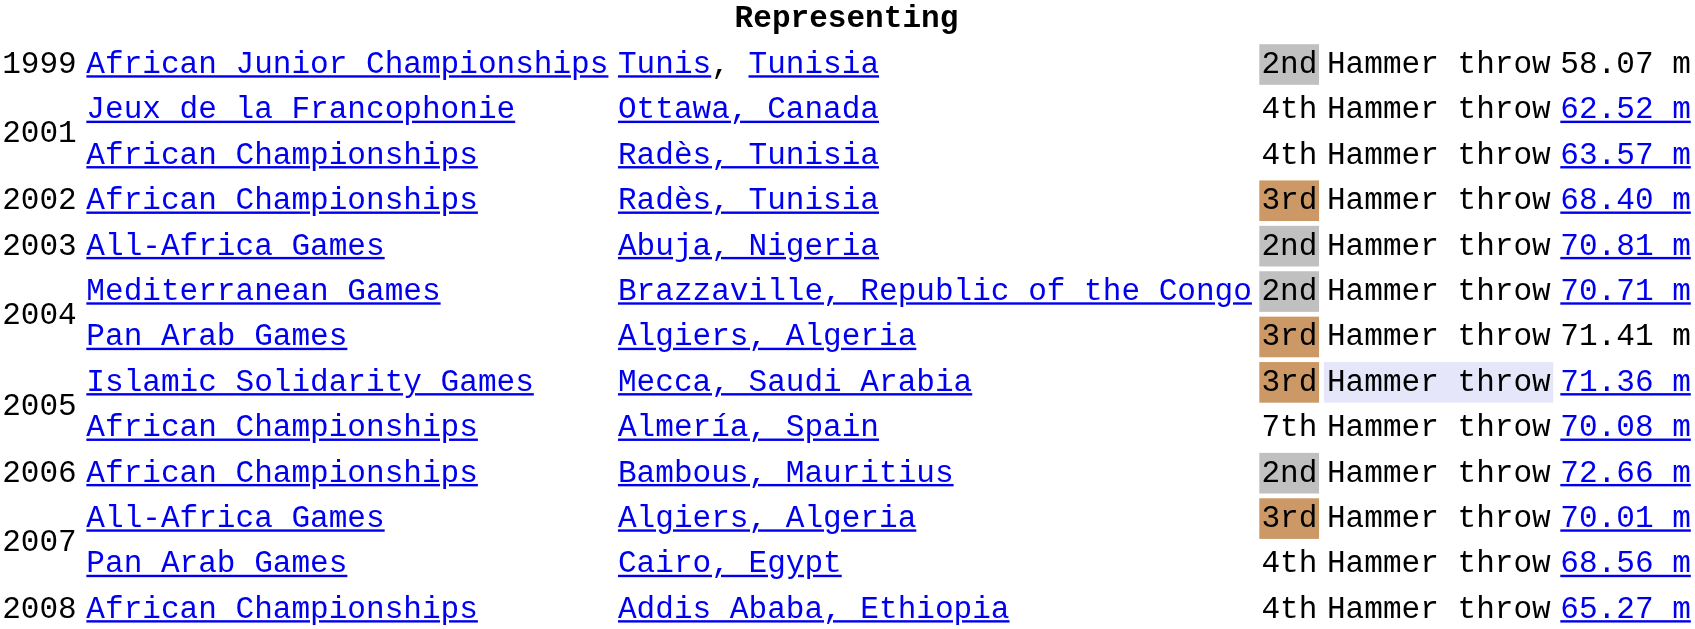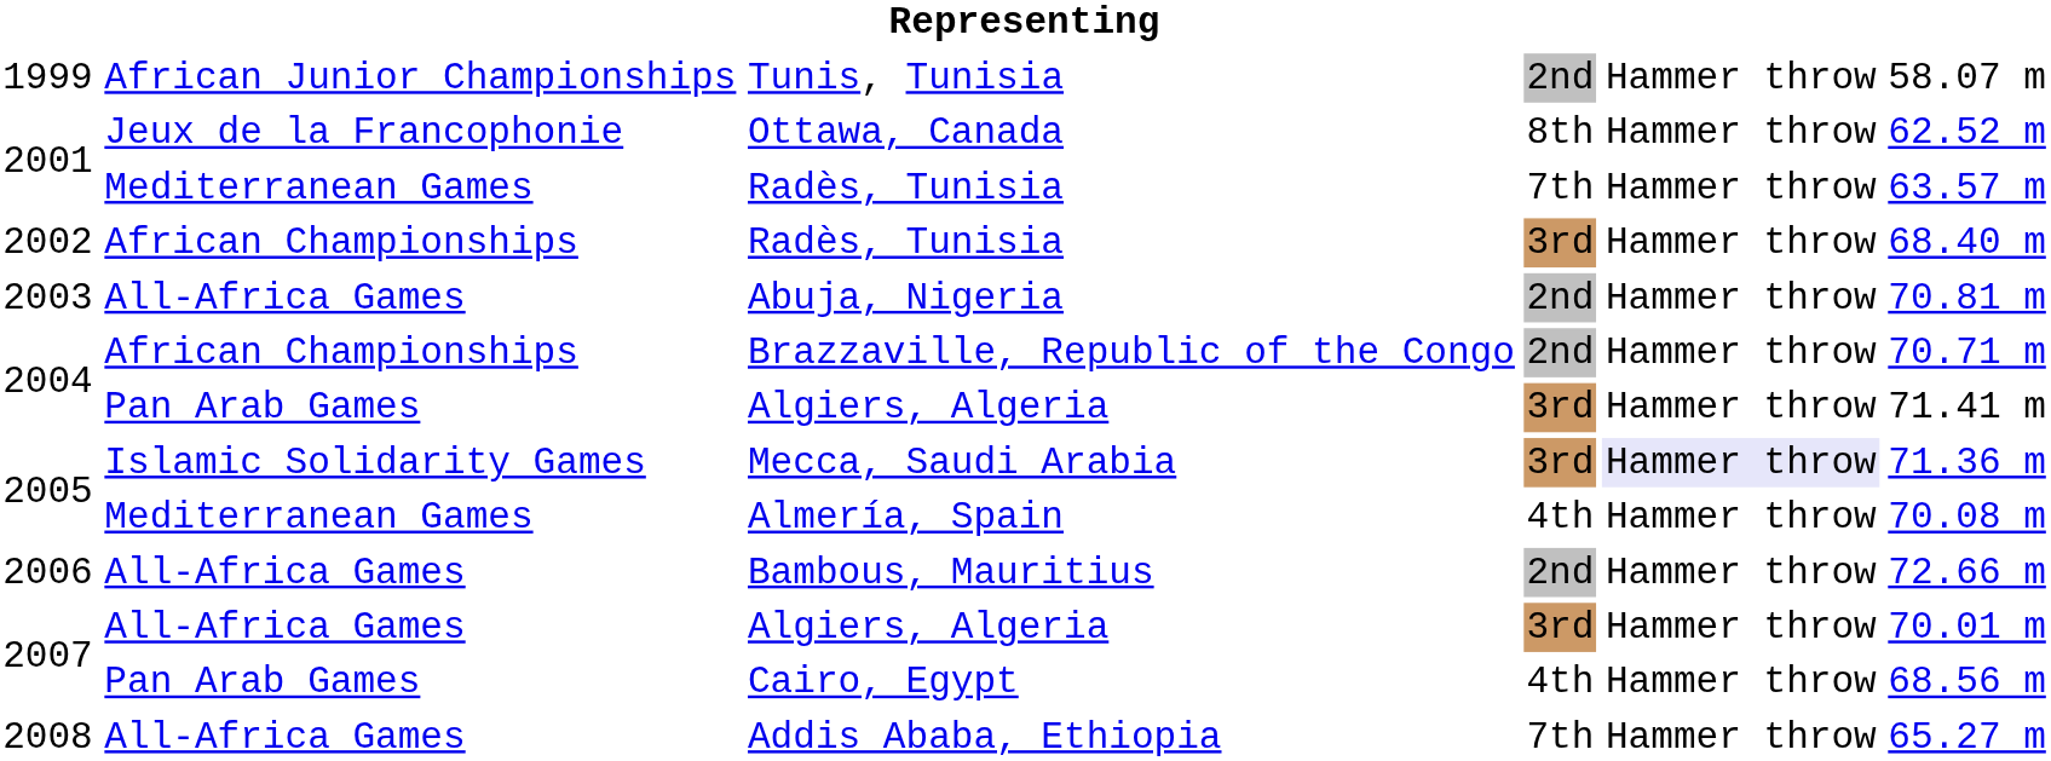Ottawa, Canada | column 4: 4th -> 8th
2001 / Radès, Tunisia | column 2: African Championships -> Mediterranean Games
2001 / Radès, Tunisia | column 4: 4th -> 7th
Brazzaville, Republic of the Congo | column 2: Mediterranean Games -> African Championships
Almería, Spain | column 2: African Championships -> Mediterranean Games
Almería, Spain | column 4: 7th -> 4th
Bambous, Mauritius | column 2: African Championships -> All-Africa Games
Addis Ababa, Ethiopia | column 2: African Championships -> All-Africa Games
Addis Ababa, Ethiopia | column 4: 4th -> 7th
